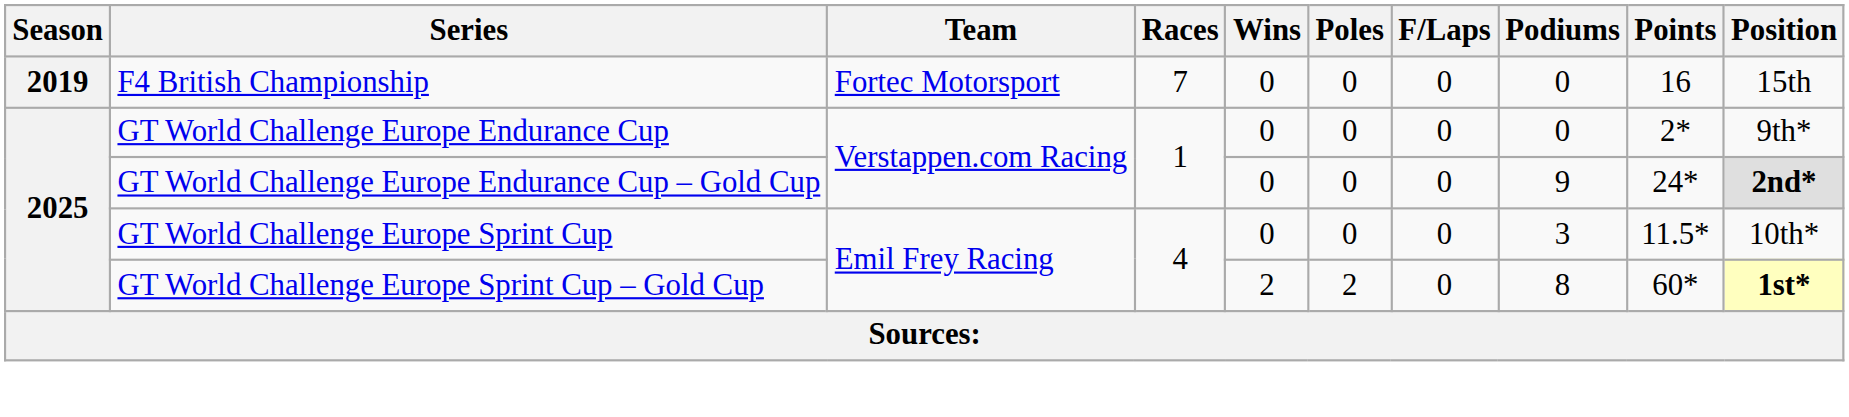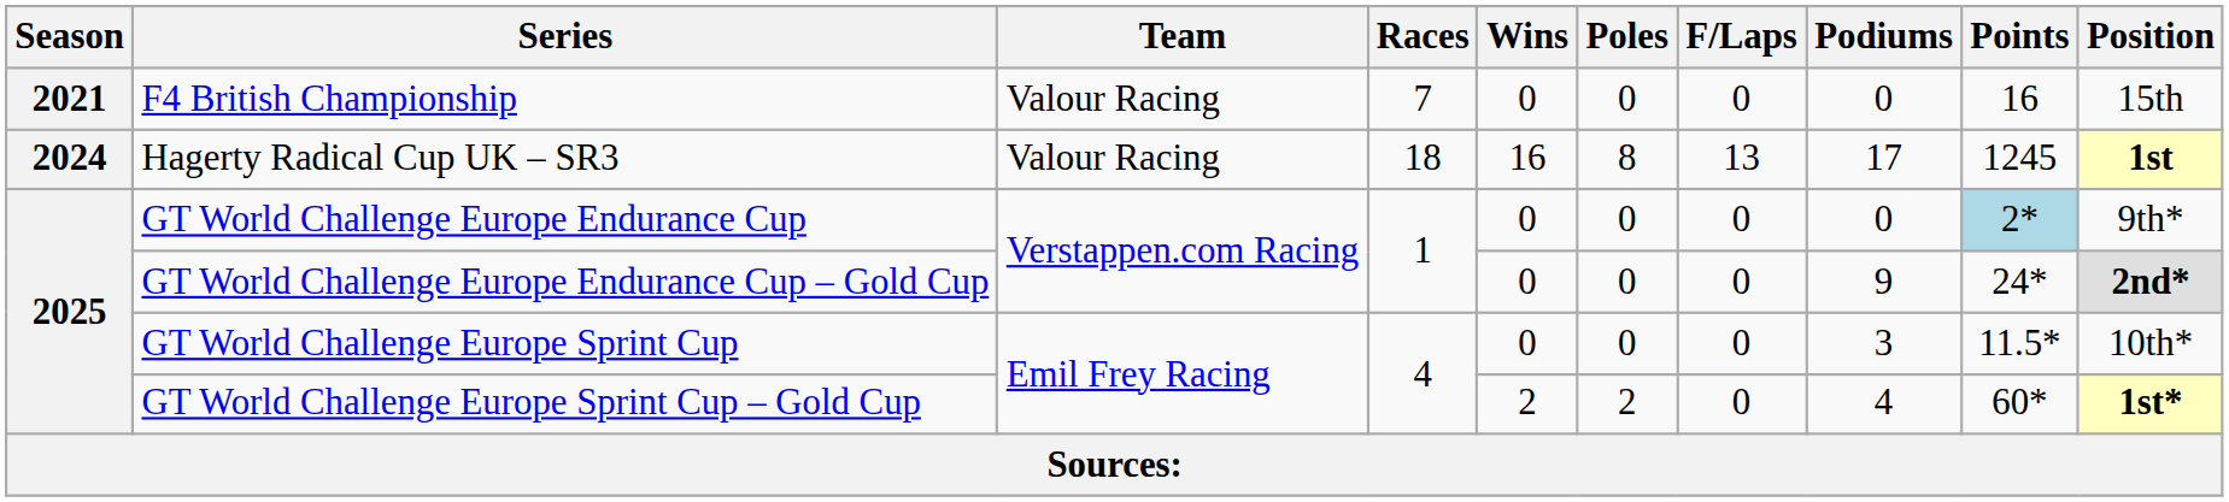F4 British Championship | Season: 2019 -> 2021
F4 British Championship | Team: Fortec Motorsport -> Valour Racing
+ row: 2024 | Hagerty Radical Cup UK – SR3 | Valour Racing | 18 | 16 | 8 | 13 | 17 | 1245 | 1st
GT World Challenge Europe Endurance Cup | Points: no background -> lightblue background
GT World Challenge Europe Sprint Cup – Gold Cup | Podiums: 8 -> 4
